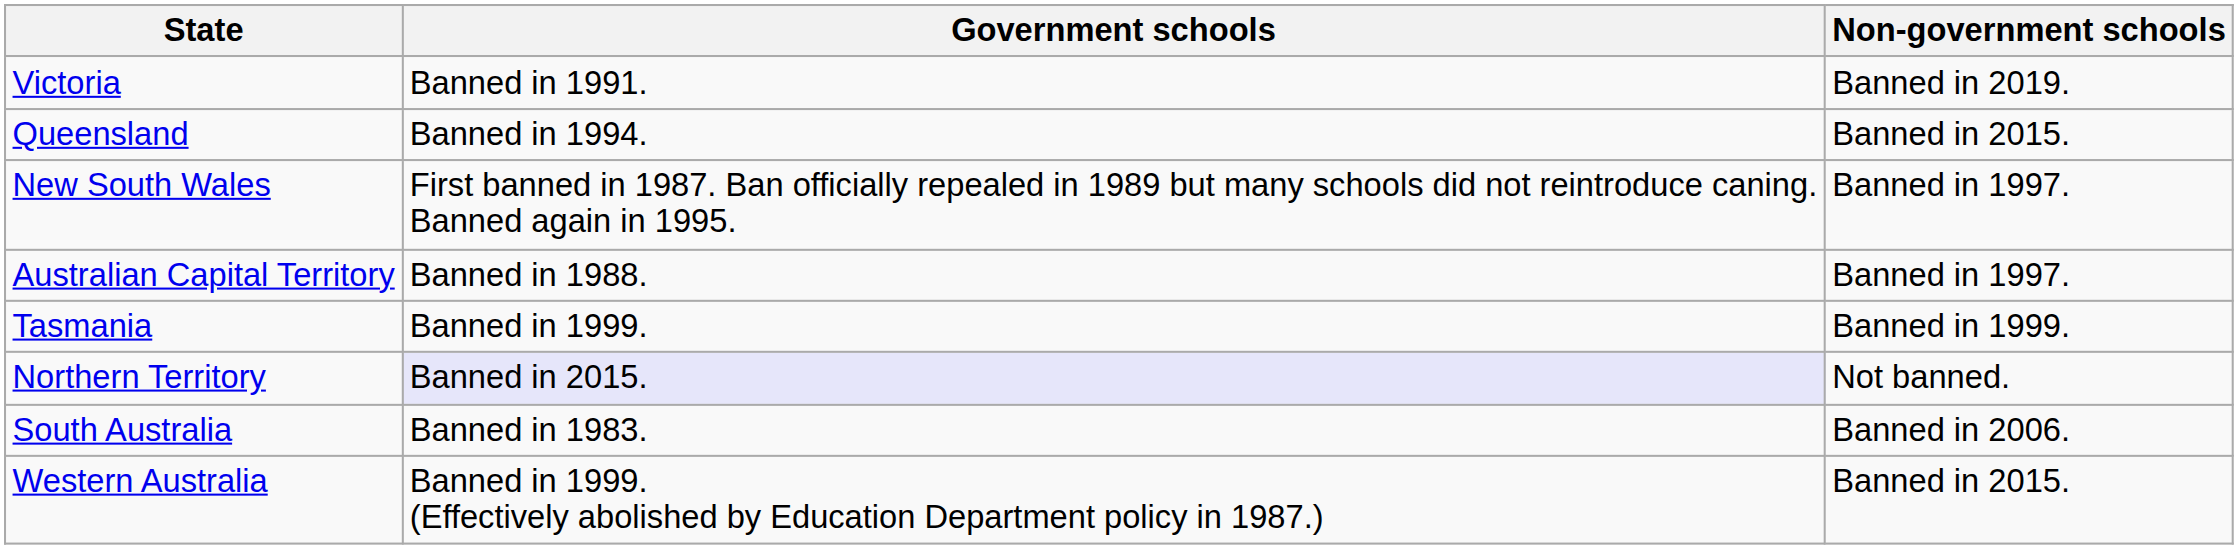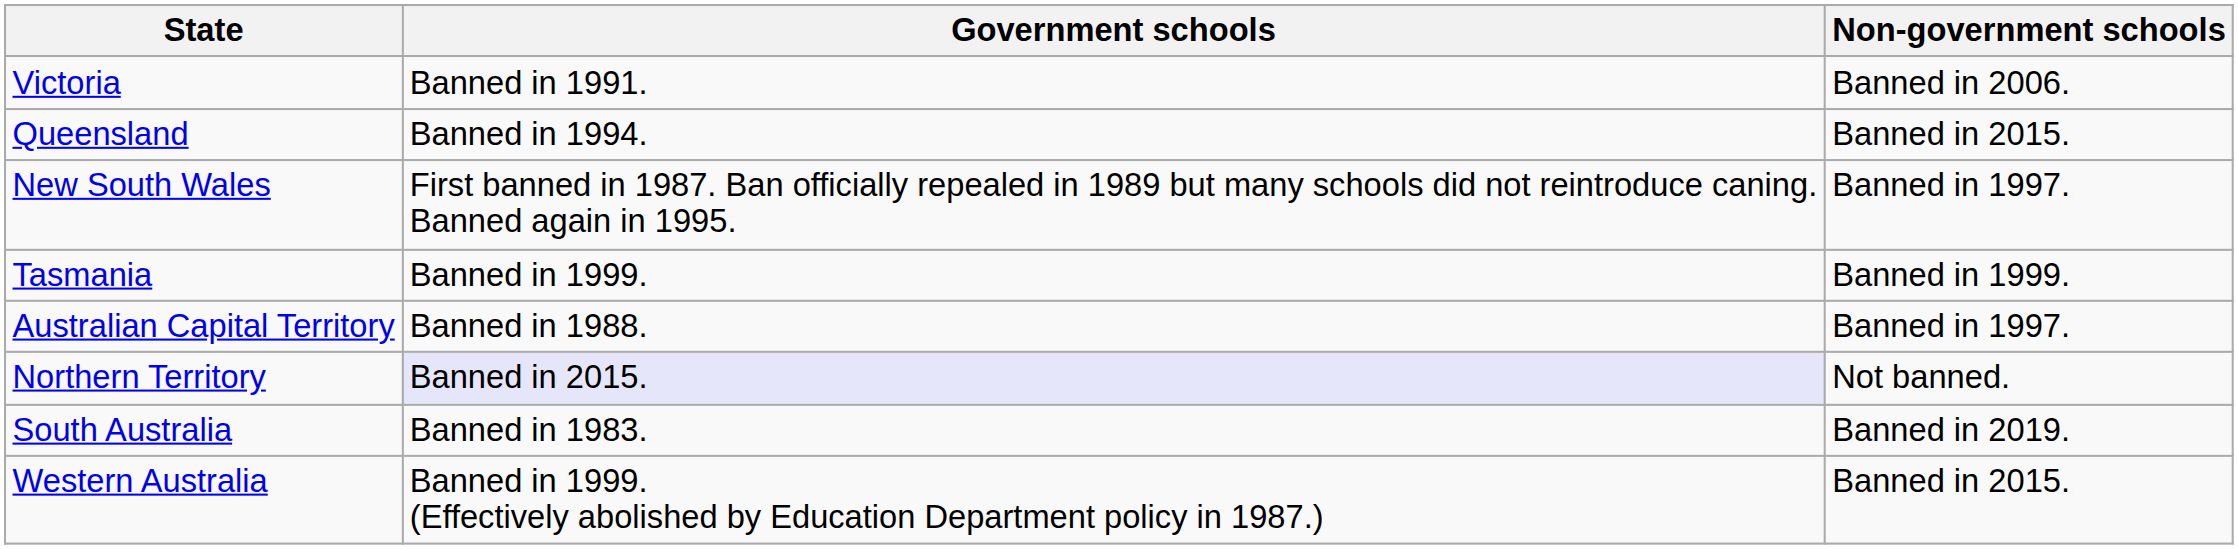Victoria | Non-government schools: Banned in 2019. -> Banned in 2006.
rows swapped: Tasmania <-> Australian Capital Territory
South Australia | Non-government schools: Banned in 2006. -> Banned in 2019.
